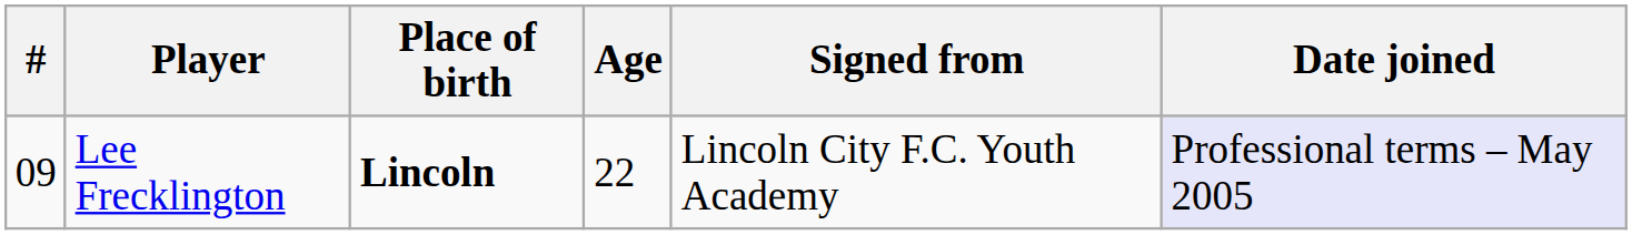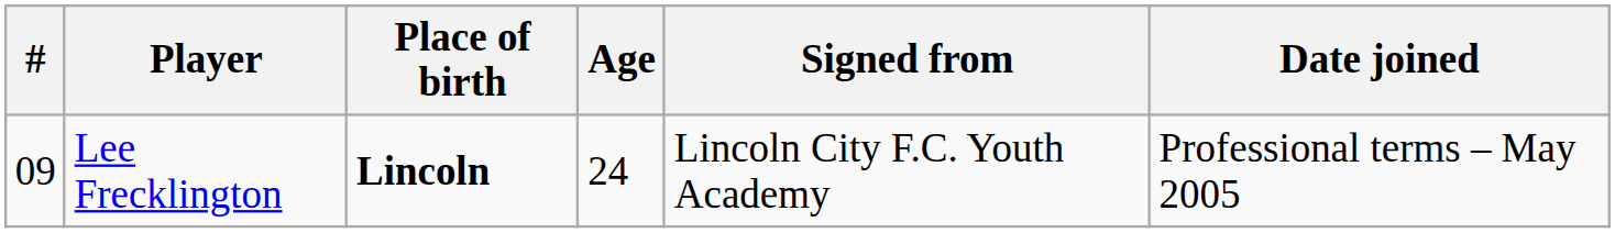Lee Frecklington | Age: 22 -> 24
Lee Frecklington | Date joined: lavender background -> no background
